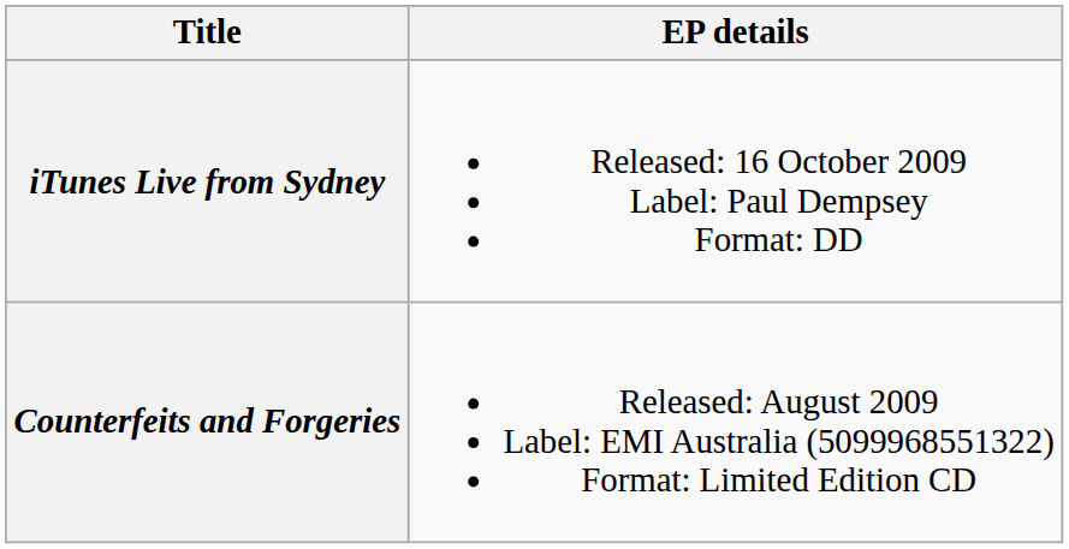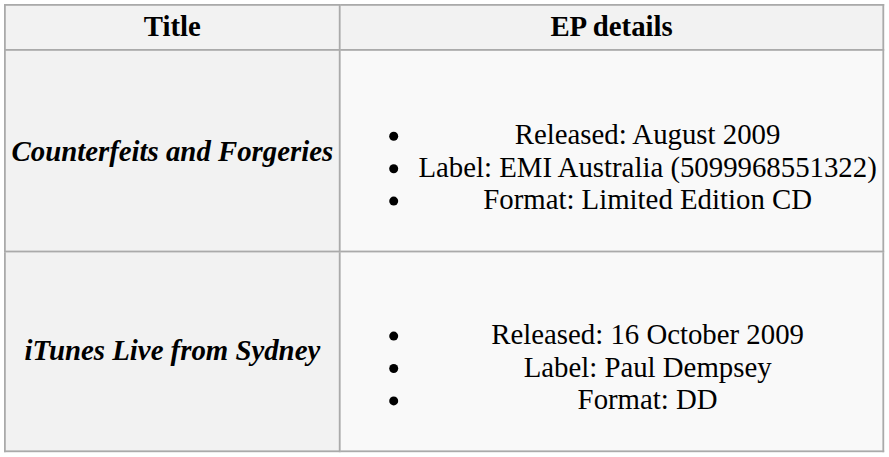rows swapped: Counterfeits and Forgeries <-> iTunes Live from Sydney
